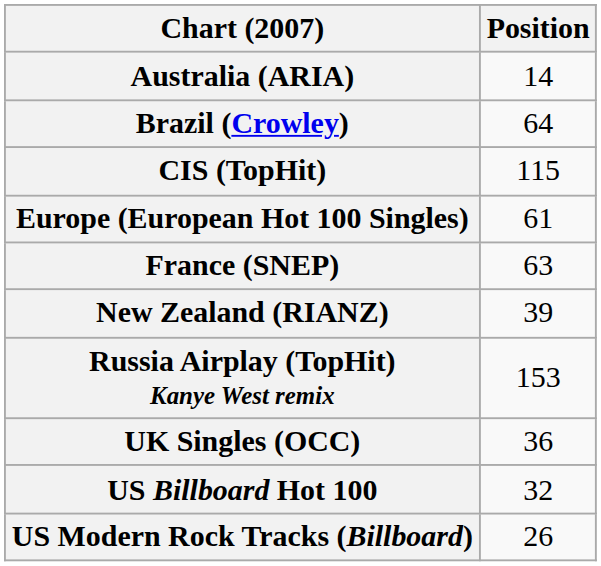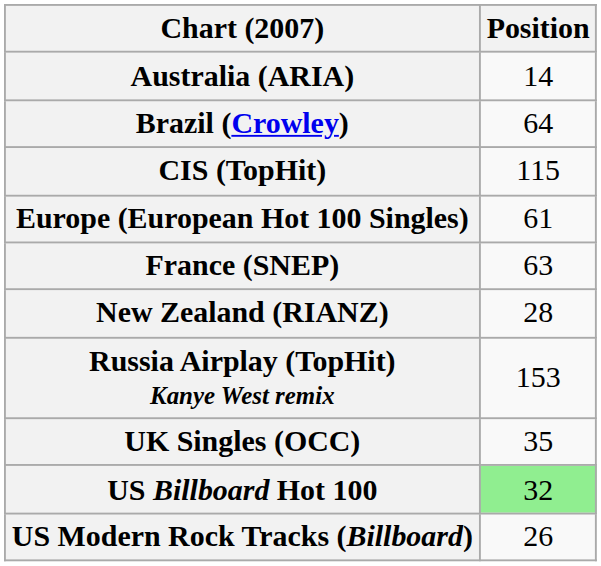New Zealand (RIANZ) | Position: 39 -> 28
UK Singles (OCC) | Position: 36 -> 35
US Billboard Hot 100 | Position: no background -> lightgreen background
